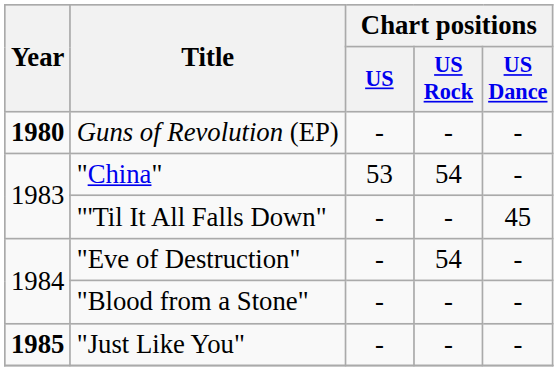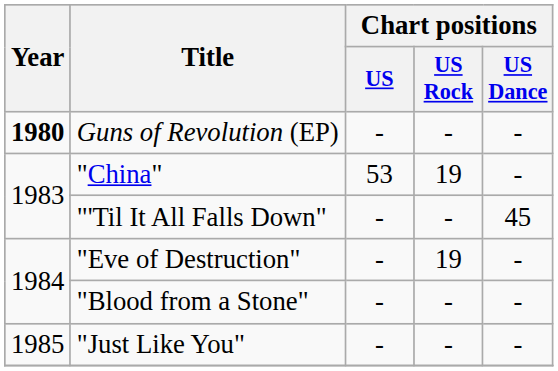"China" | Chart positions / US Rock: 54 -> 19
"Eve of Destruction" | Chart positions / US Rock: 54 -> 19
"Just Like You" | Year: bold -> normal
